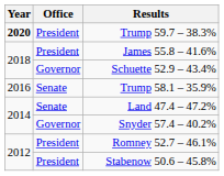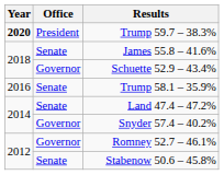James 55.8 – 41.6% | Office: President -> Senate
Romney 52.7 – 46.1% | Office: President -> Governor
Stabenow 50.6 – 45.8% | Office: President -> Senate
